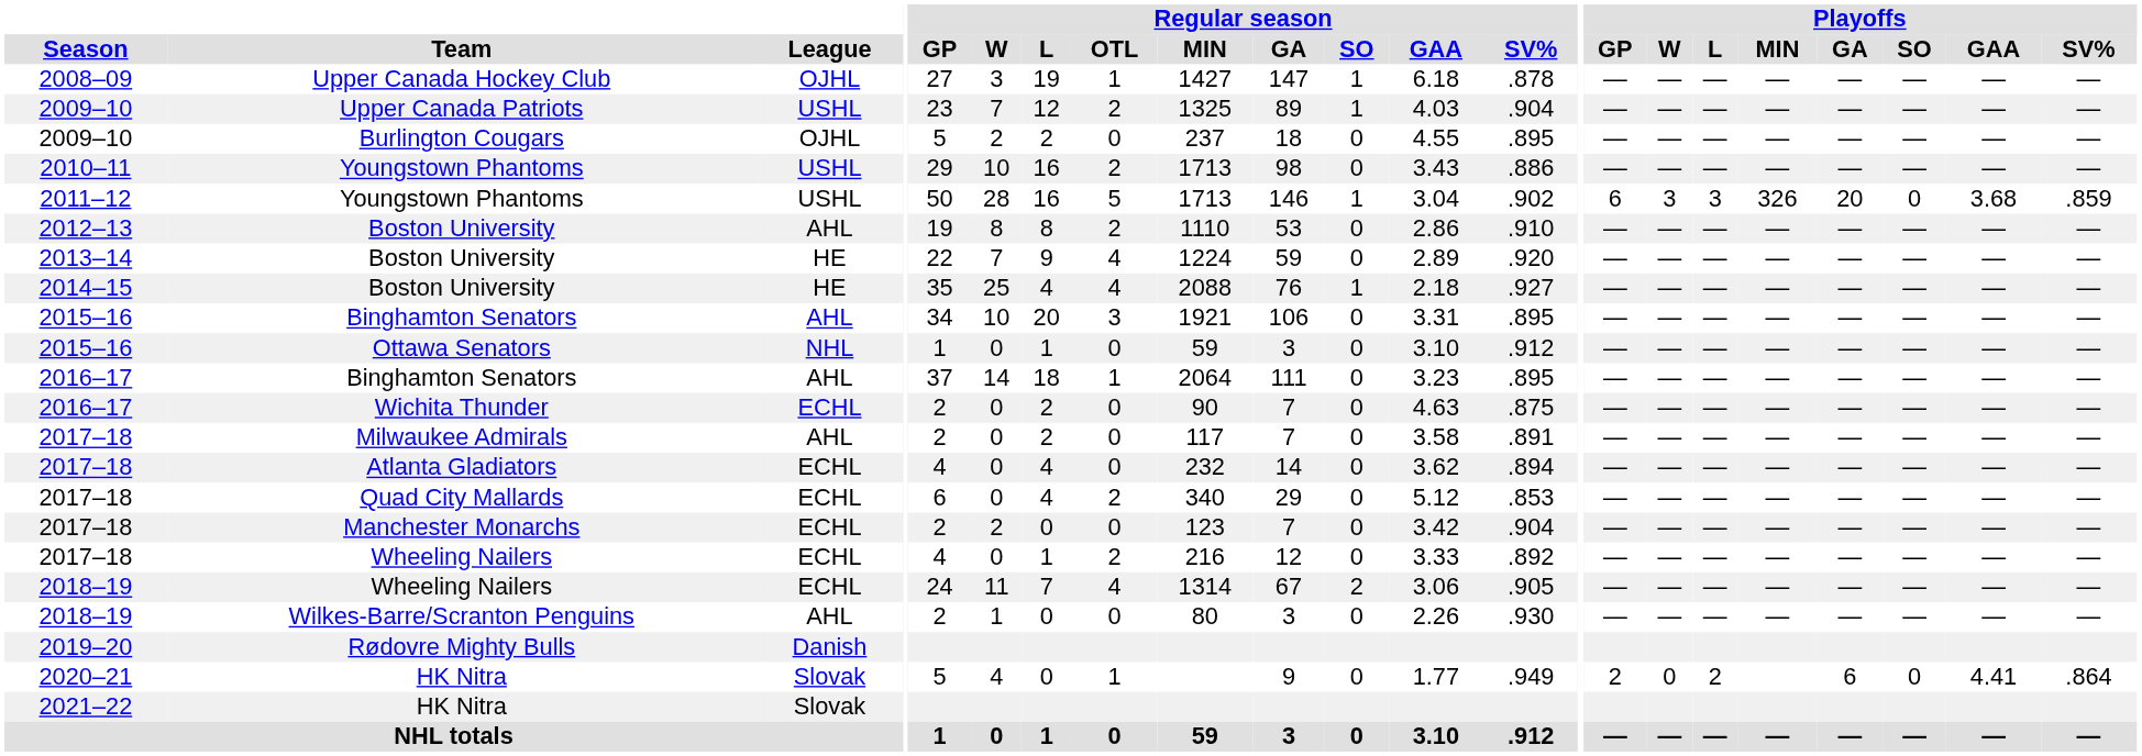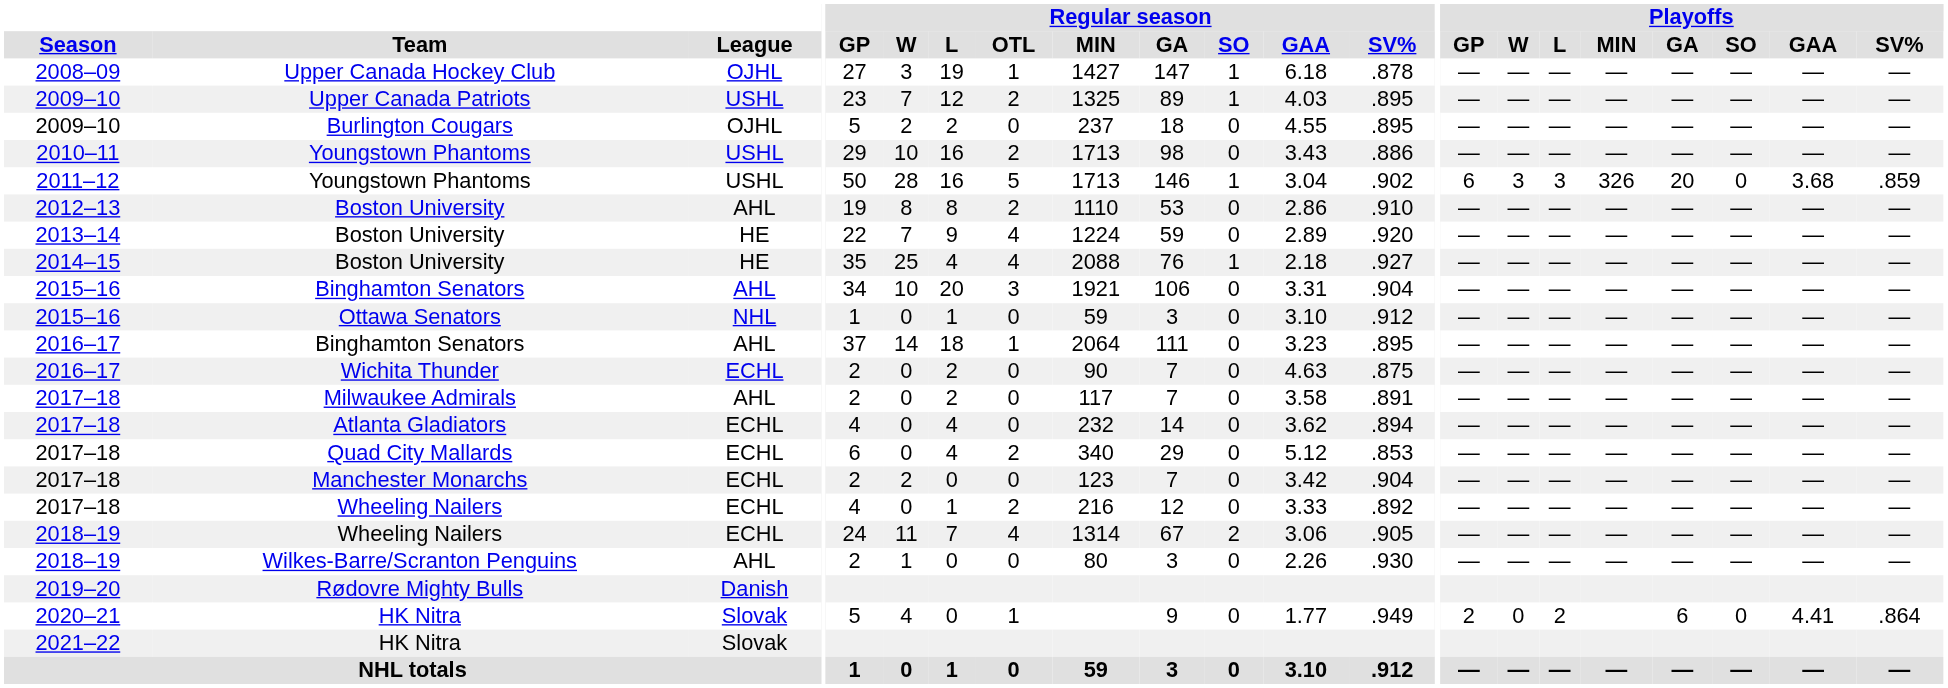Upper Canada Patriots | Regular season / SV%: .904 -> .895
2015–16 / Binghamton Senators | Regular season / SV%: .895 -> .904
